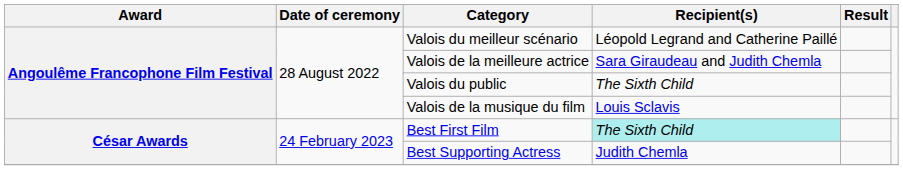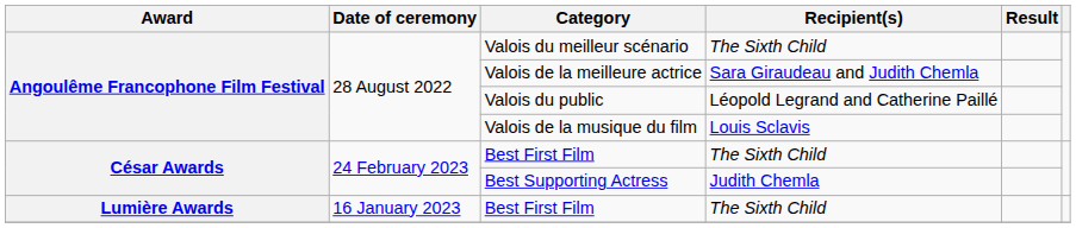Valois du meilleur scénario | Recipient(s): Léopold Legrand and Catherine Paillé -> The Sixth Child
Valois du public | Recipient(s): The Sixth Child -> Léopold Legrand and Catherine Paillé
César Awards / Best First Film | Recipient(s): paleturquoise background -> no background
+ row: Lumière Awards | 16 January 2023 | Best First Film | The Sixth Child
